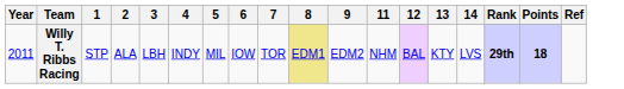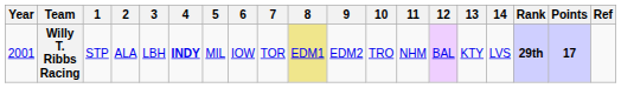+ column: 10 | TRO
Willy T. Ribbs Racing | Year: 2011 -> 2001
Willy T. Ribbs Racing | 4: normal -> bold
Willy T. Ribbs Racing | Points: 18 -> 17
